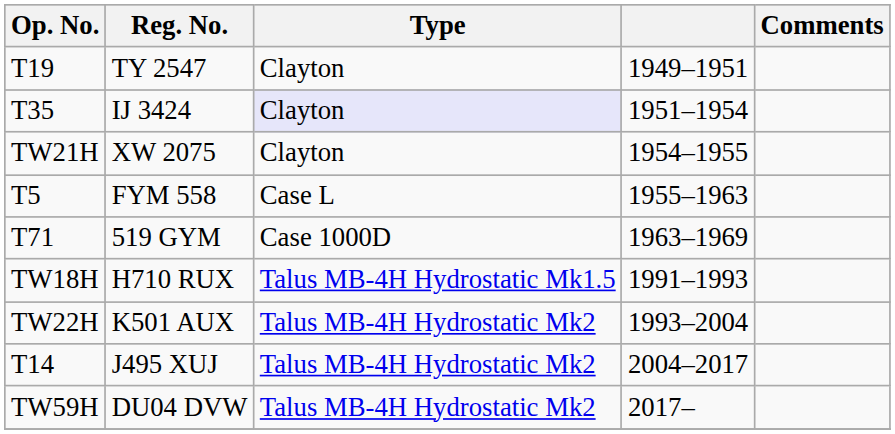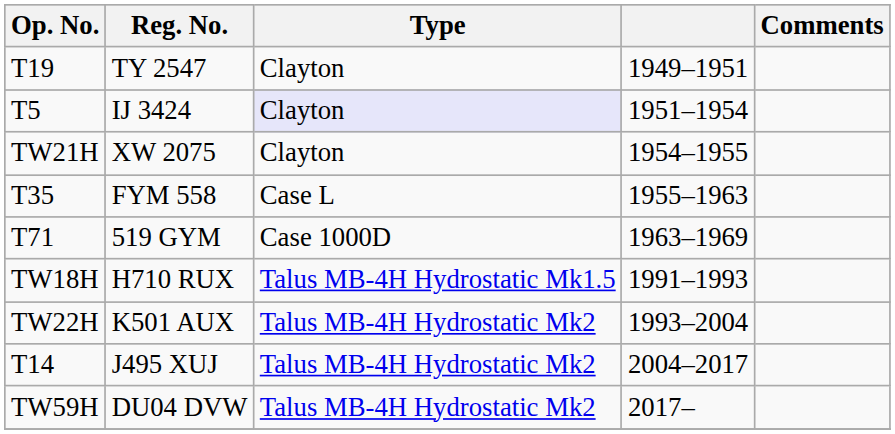IJ 3424 | Op. No.: T35 -> T5
FYM 558 | Op. No.: T5 -> T35
